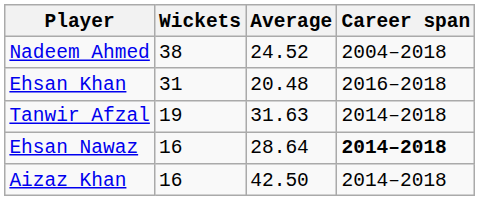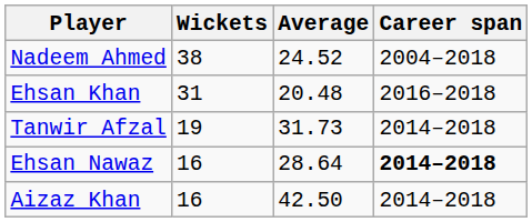Tanwir Afzal | Average: 31.63 -> 31.73
